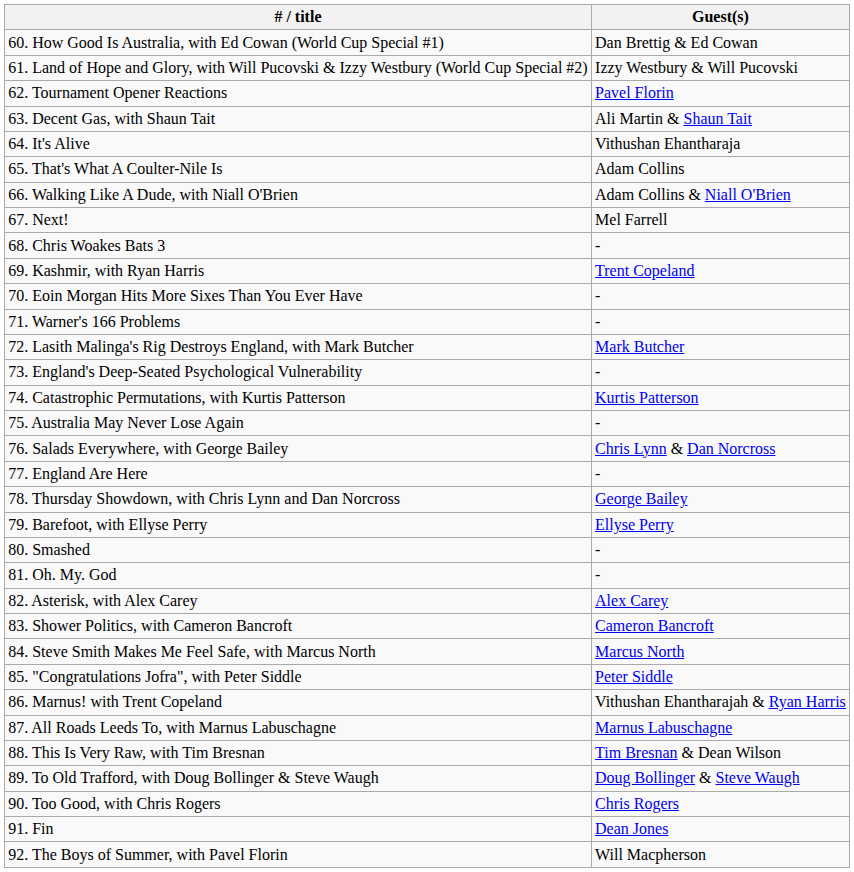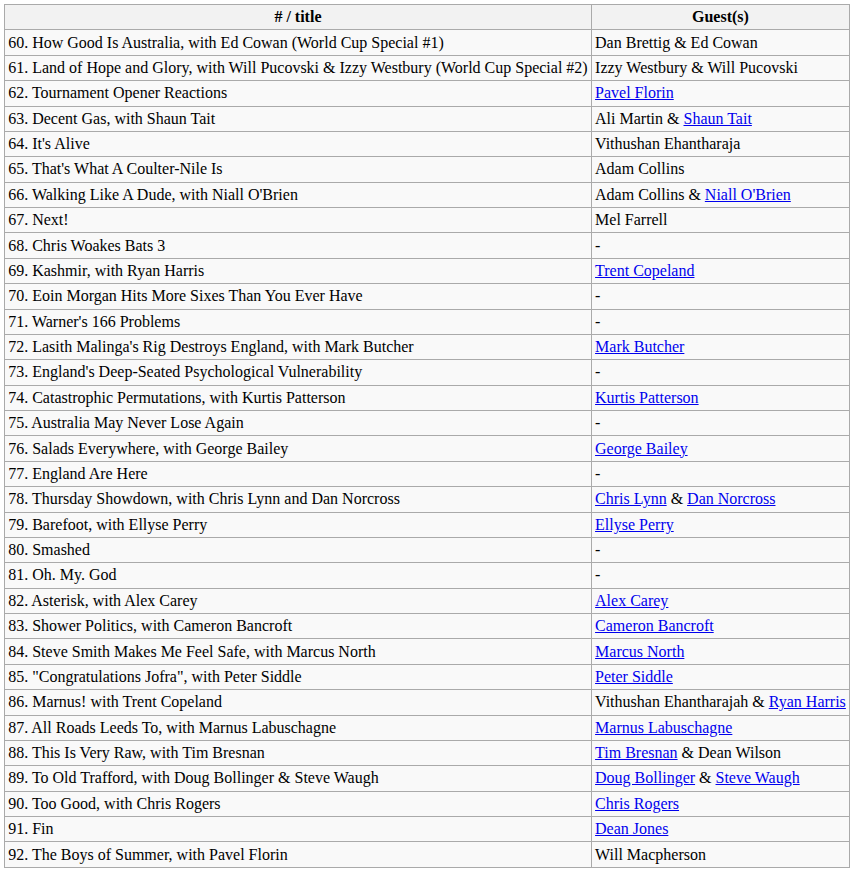76. Salads Everywhere, with George Bailey | Guest(s): Chris Lynn & Dan Norcross -> George Bailey
78. Thursday Showdown, with Chris Lynn and Dan Norcross | Guest(s): George Bailey -> Chris Lynn & Dan Norcross
